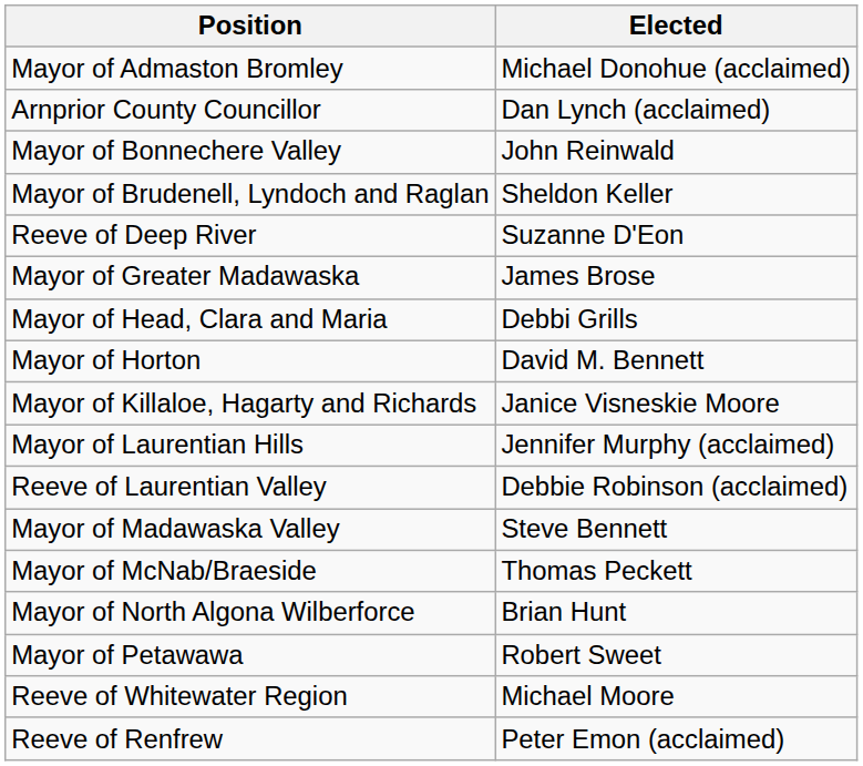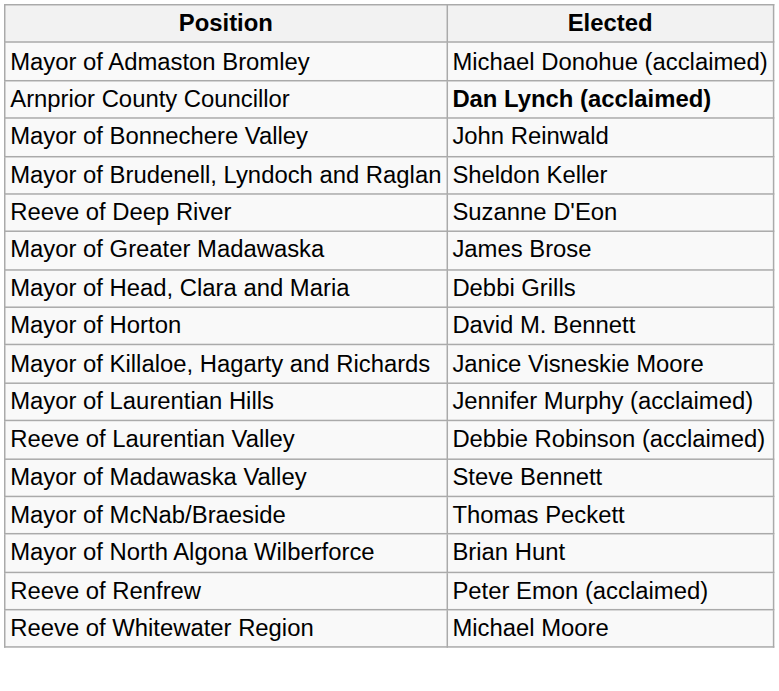Arnprior County Councillor | Elected: normal -> bold
- row: Mayor of Petawawa | Robert Sweet
rows swapped: Reeve of Renfrew <-> Reeve of Whitewater Region
